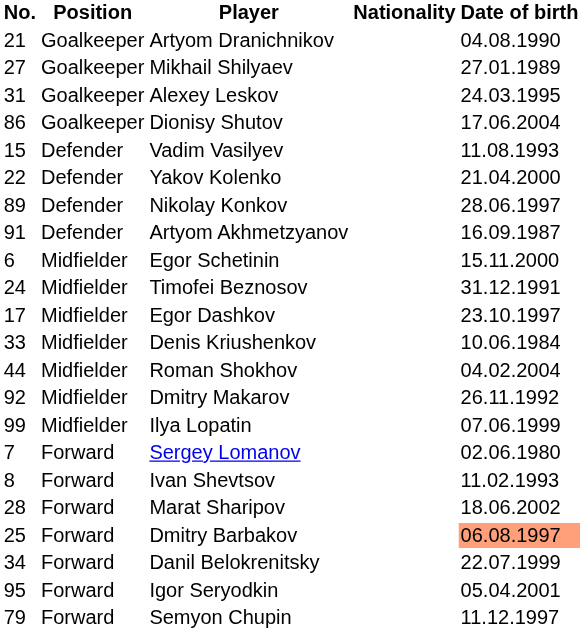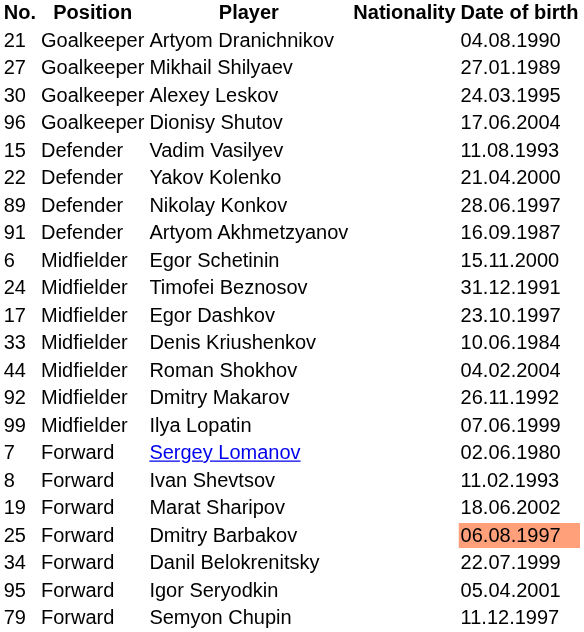Alexey Leskov | No.: 31 -> 30
Dionisy Shutov | No.: 86 -> 96
Marat Sharipov | No.: 28 -> 19
